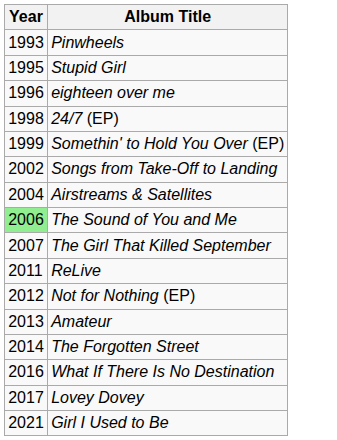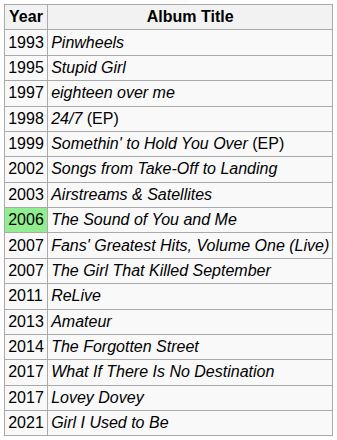eighteen over me | Year: 1996 -> 1997
Airstreams & Satellites | Year: 2004 -> 2003
+ row: 2007 | Fans' Greatest Hits, Volume One (Live)
- row: 2012 | Not for Nothing (EP)
What If There Is No Destination | Year: 2016 -> 2017
